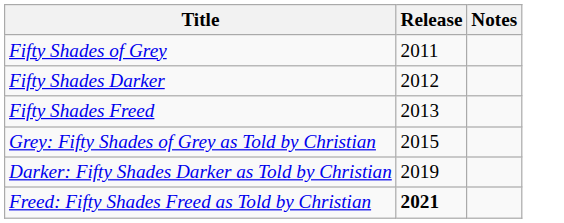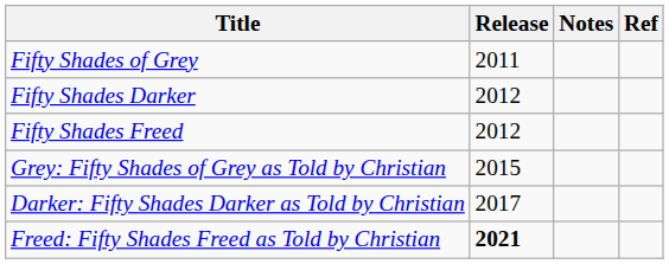+ column: Ref
Fifty Shades Freed | Release: 2013 -> 2012
Darker: Fifty Shades Darker as Told by Christian | Release: 2019 -> 2017
